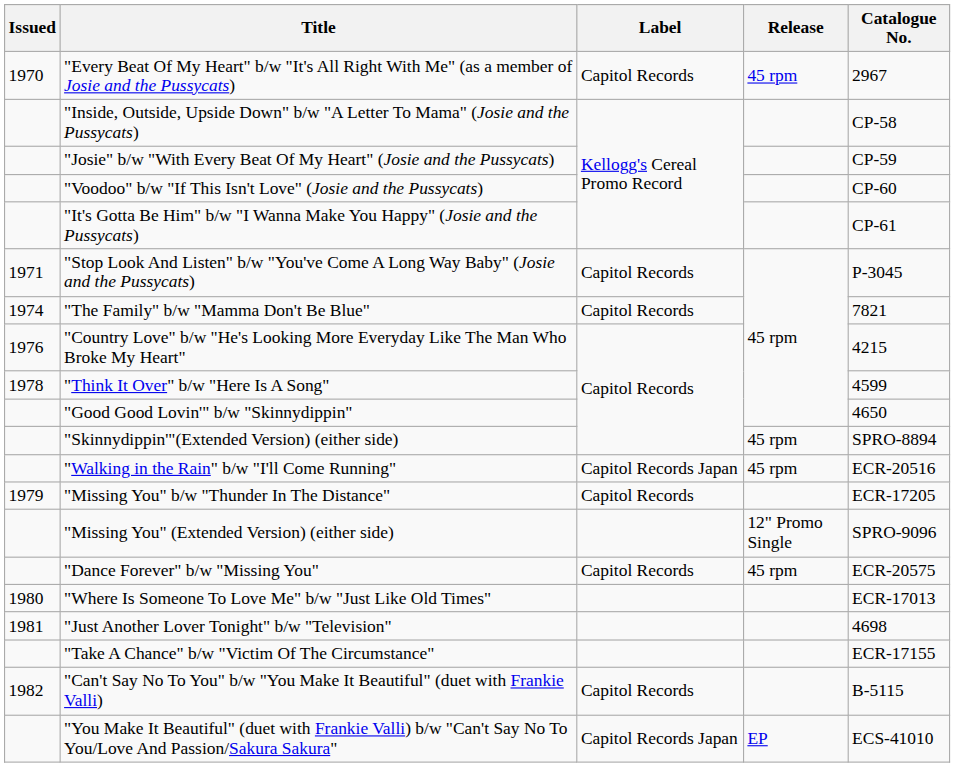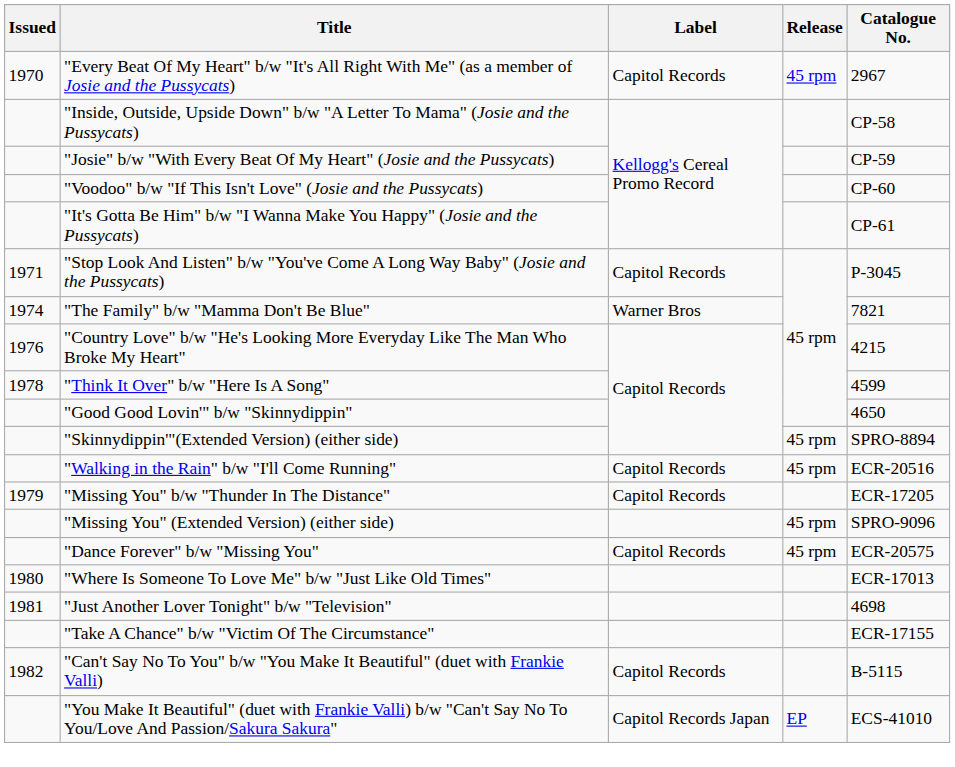"The Family" b/w "Mamma Don't Be Blue" | Label: Capitol Records -> Warner Bros
"Walking in the Rain" b/w "I'll Come Running" | Label: Capitol Records Japan -> Capitol Records
"Missing You" (Extended Version) (either side) | Release: 12" Promo Single -> 45 rpm
